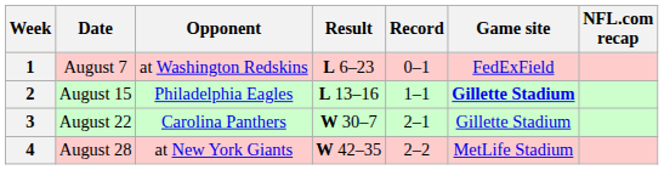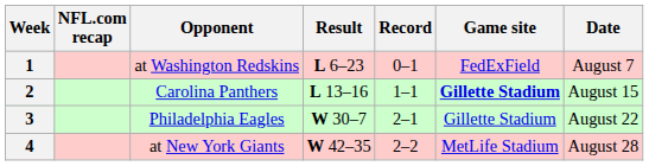columns swapped: Date <-> NFL.com recap
2 | Opponent: Philadelphia Eagles -> Carolina Panthers
3 | Opponent: Carolina Panthers -> Philadelphia Eagles
